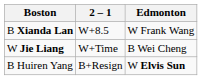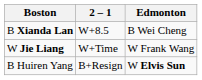B Xianda Lan | Edmonton: W Frank Wang -> B Wei Cheng
W Jie Liang | Edmonton: B Wei Cheng -> W Frank Wang
